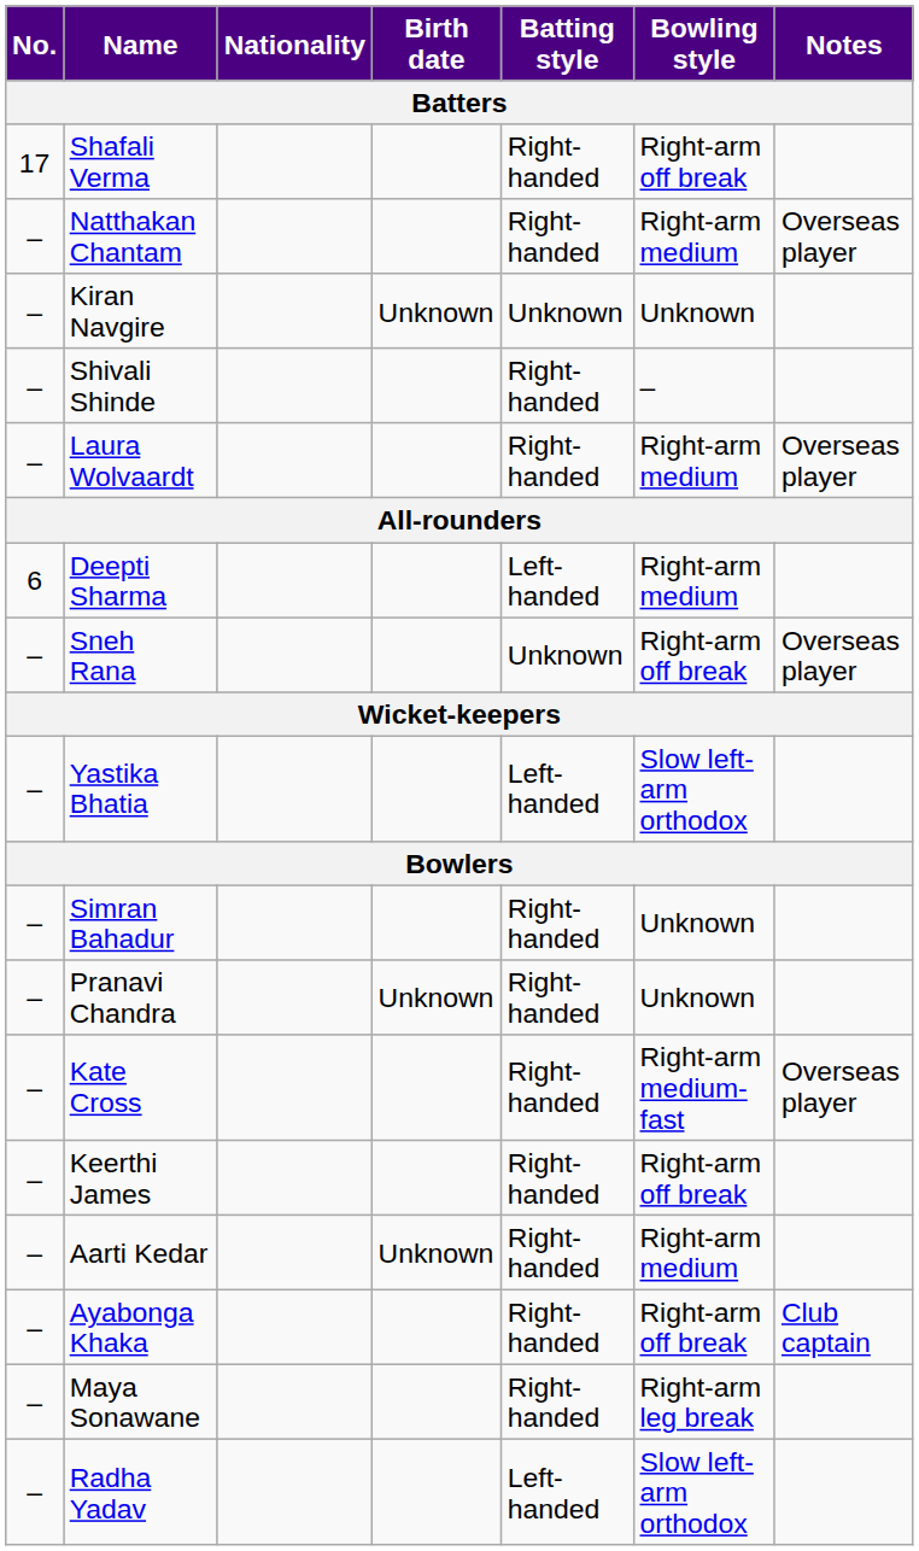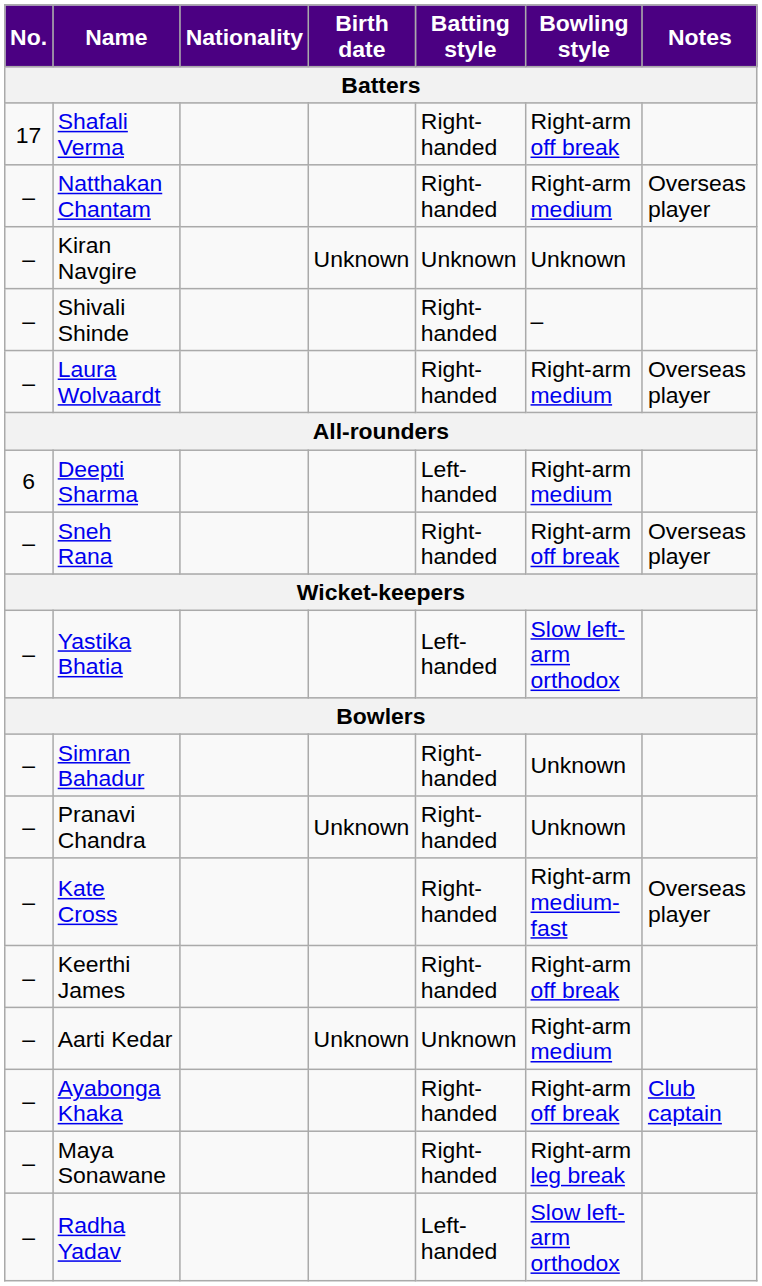Sneh Rana | Batting style: Unknown -> Right-handed
Aarti Kedar | Batting style: Right-handed -> Unknown
